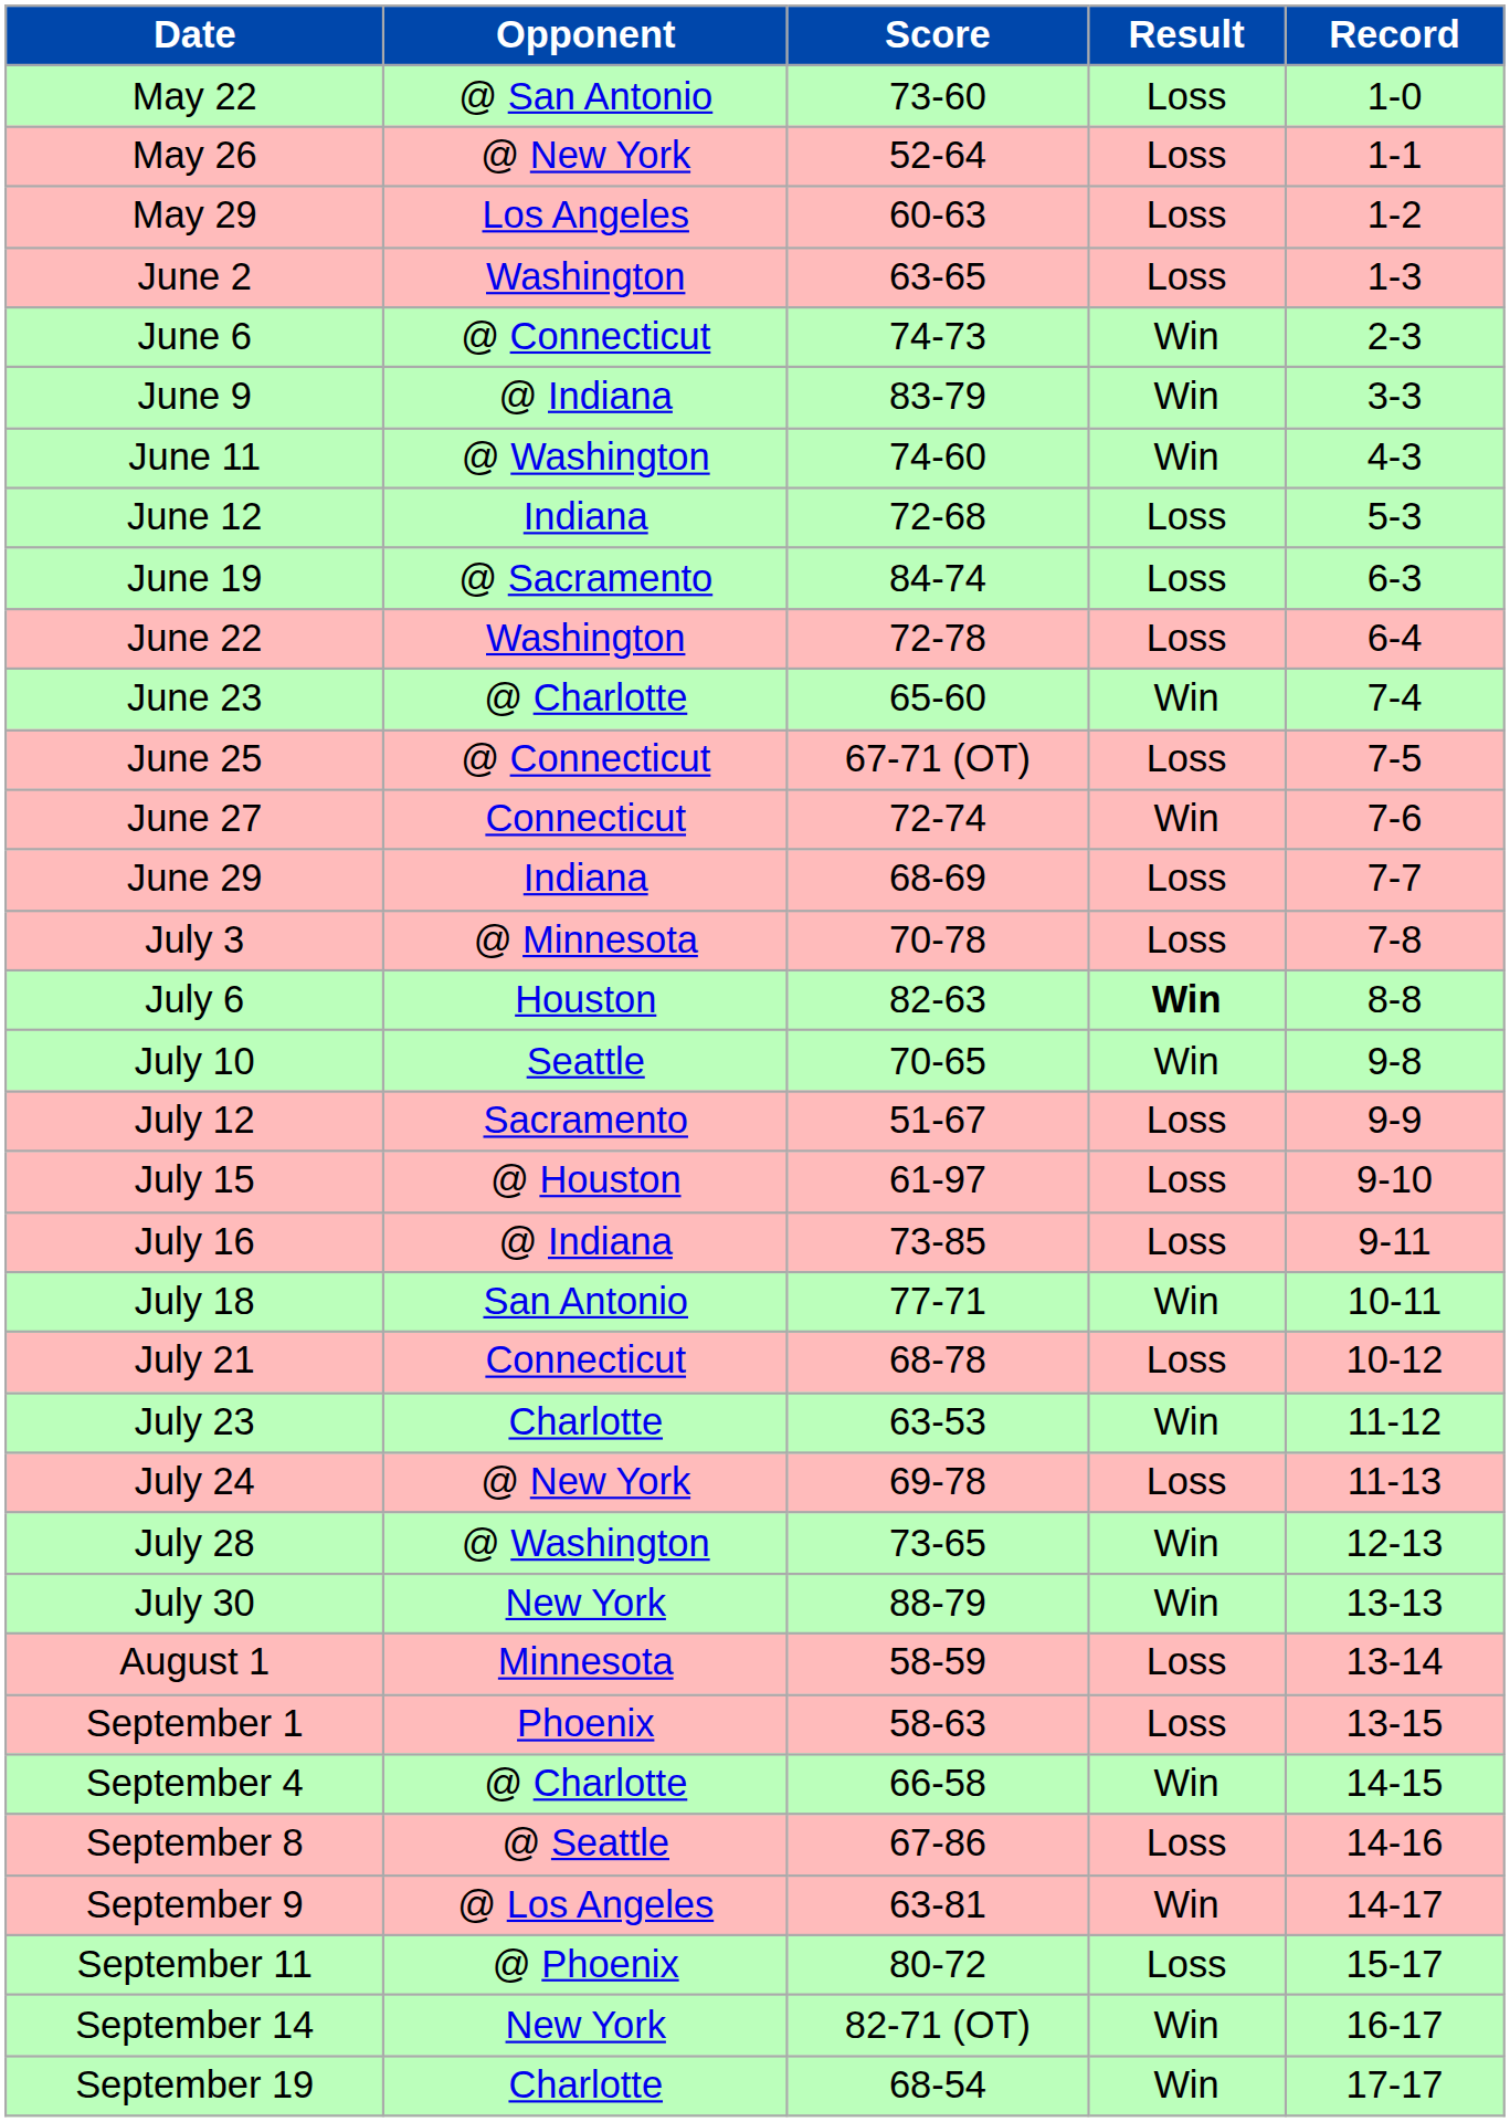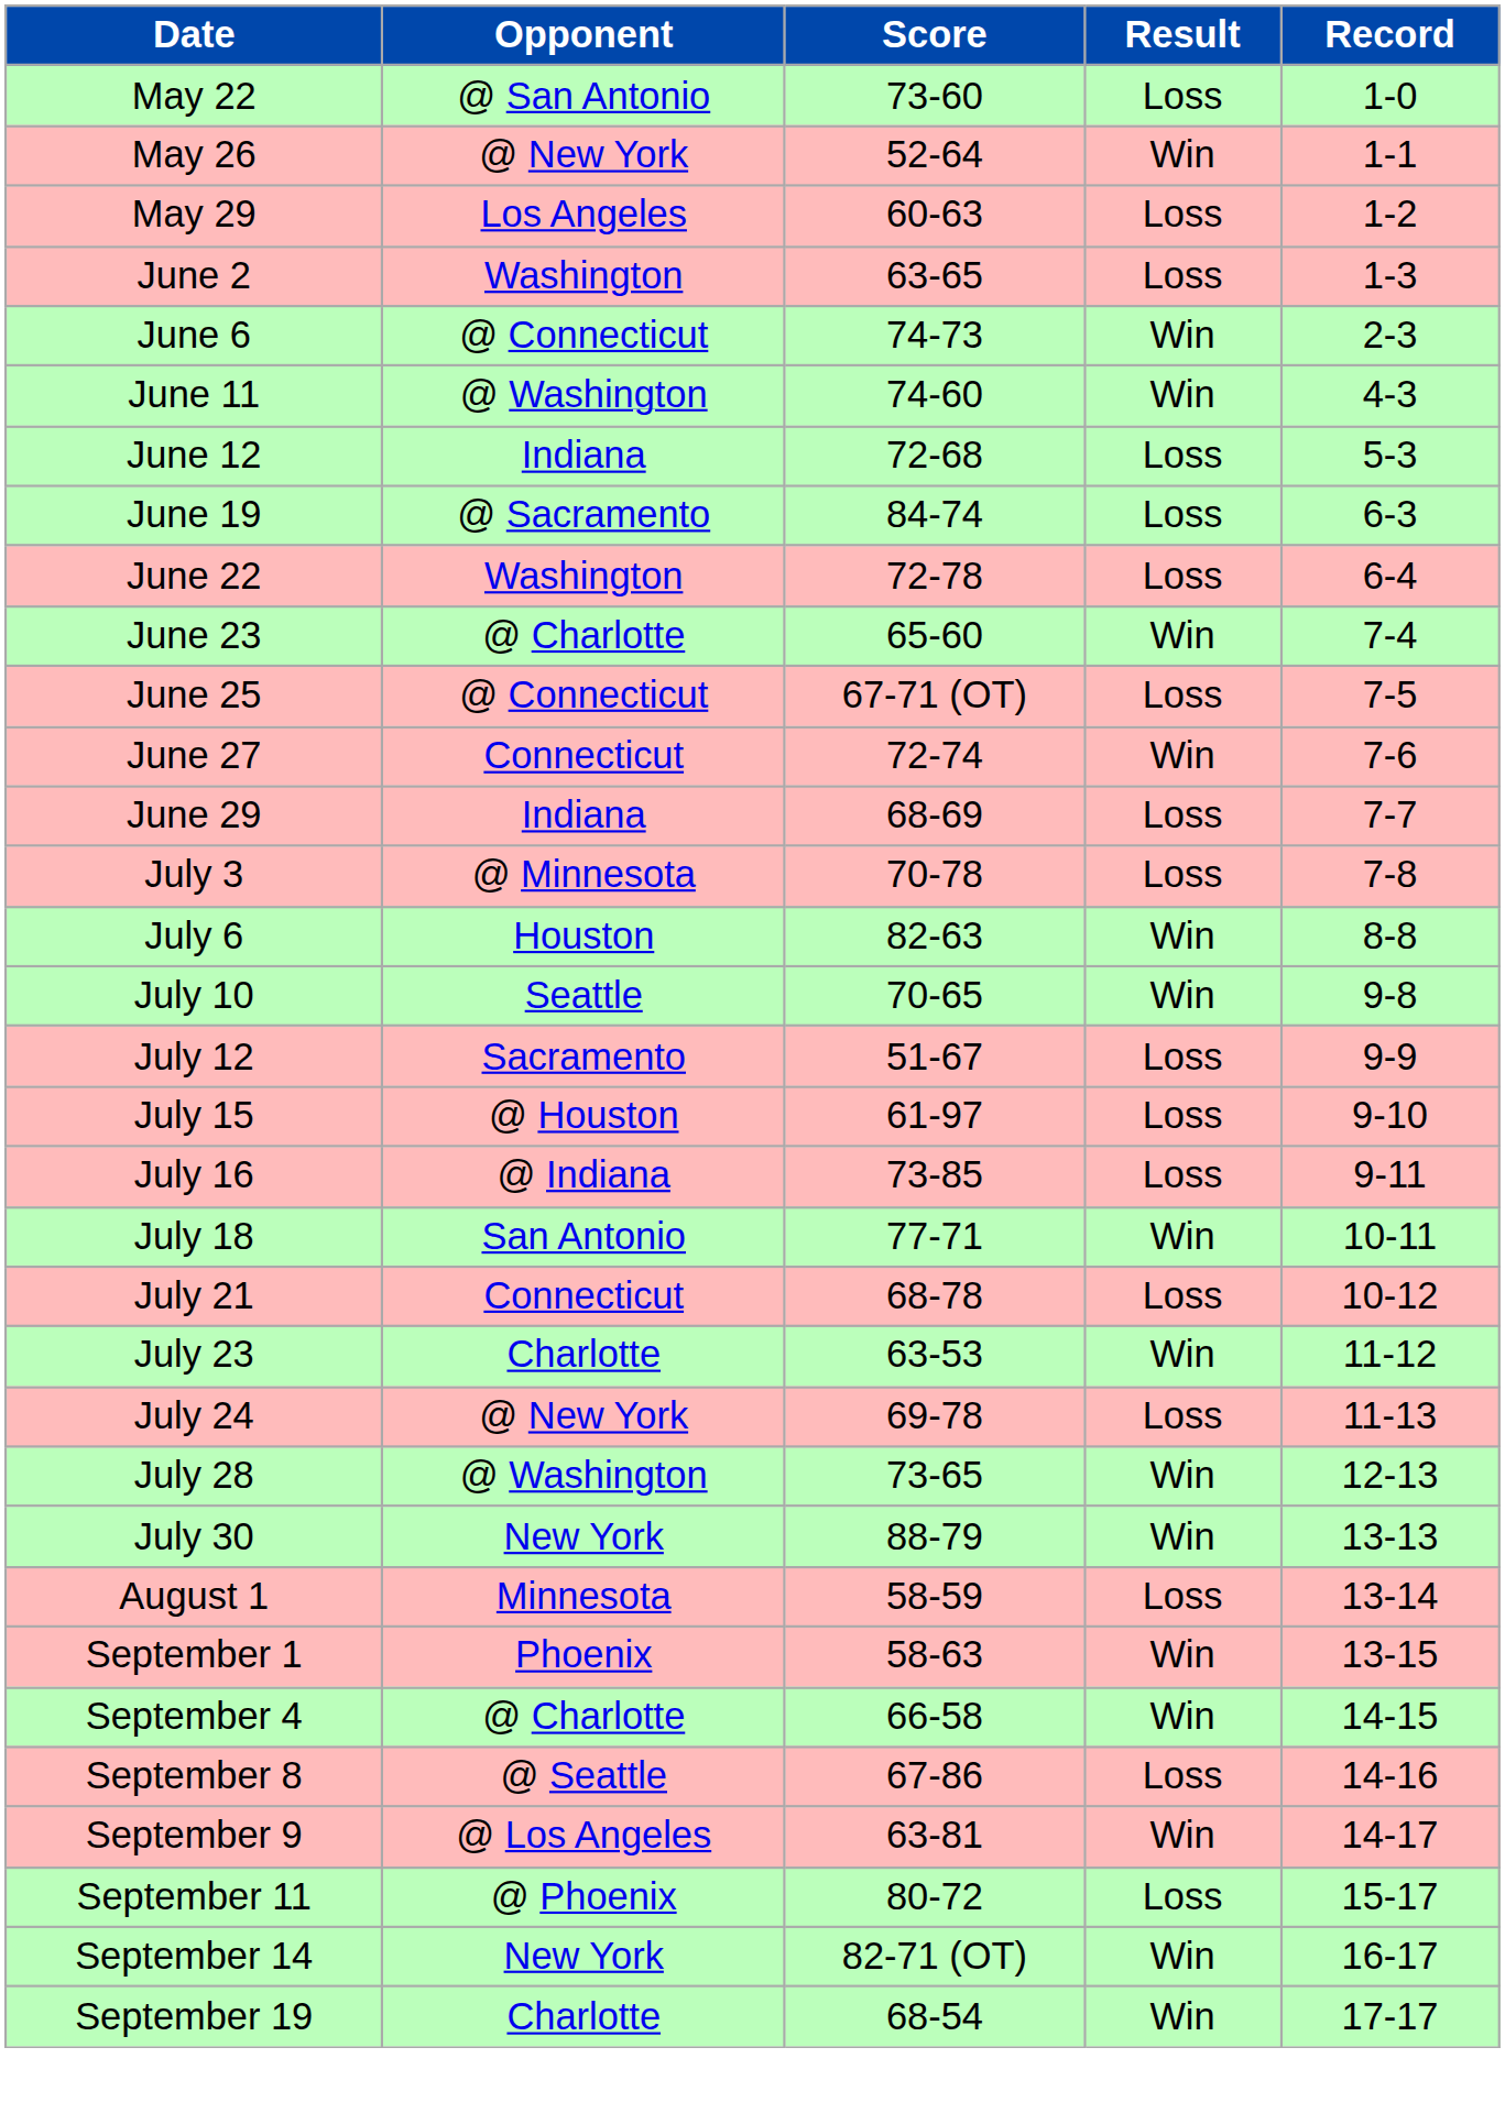May 26 | Result: Loss -> Win
- row: June 9 | @ Indiana | 83-79 | Win | 3-3
July 6 | Result: bold -> normal
September 1 | Result: Loss -> Win
